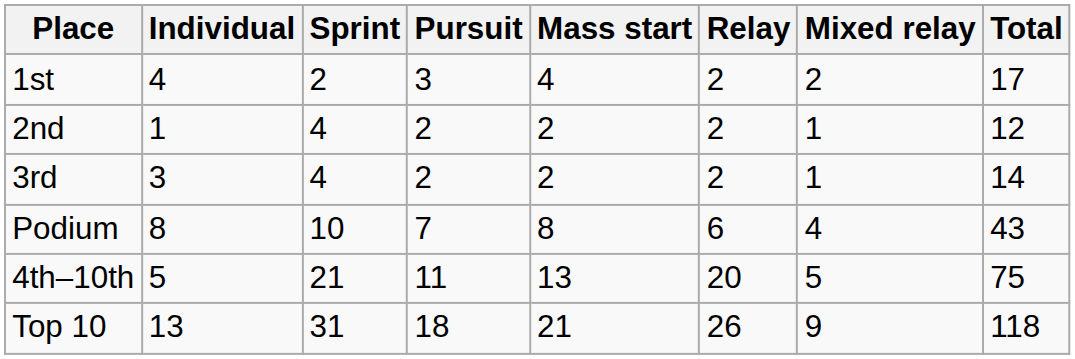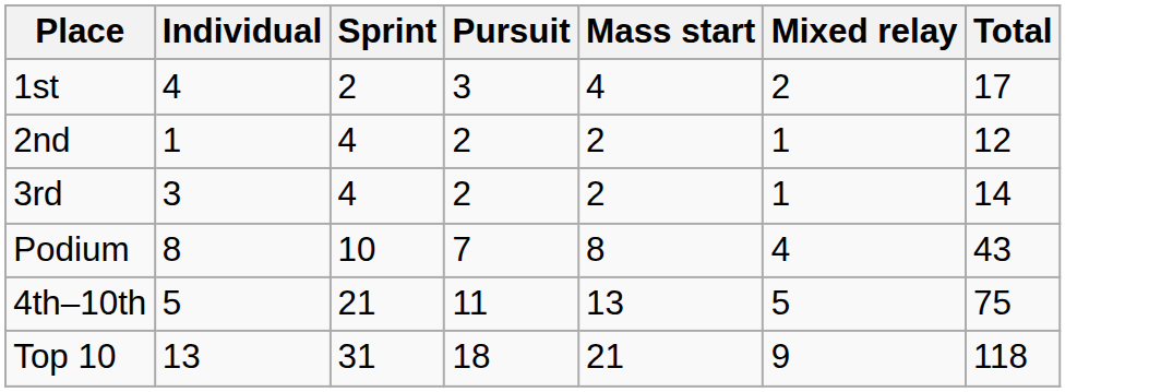- column: Relay | 2 | 2 | 2 | 6 | 20 | 26
